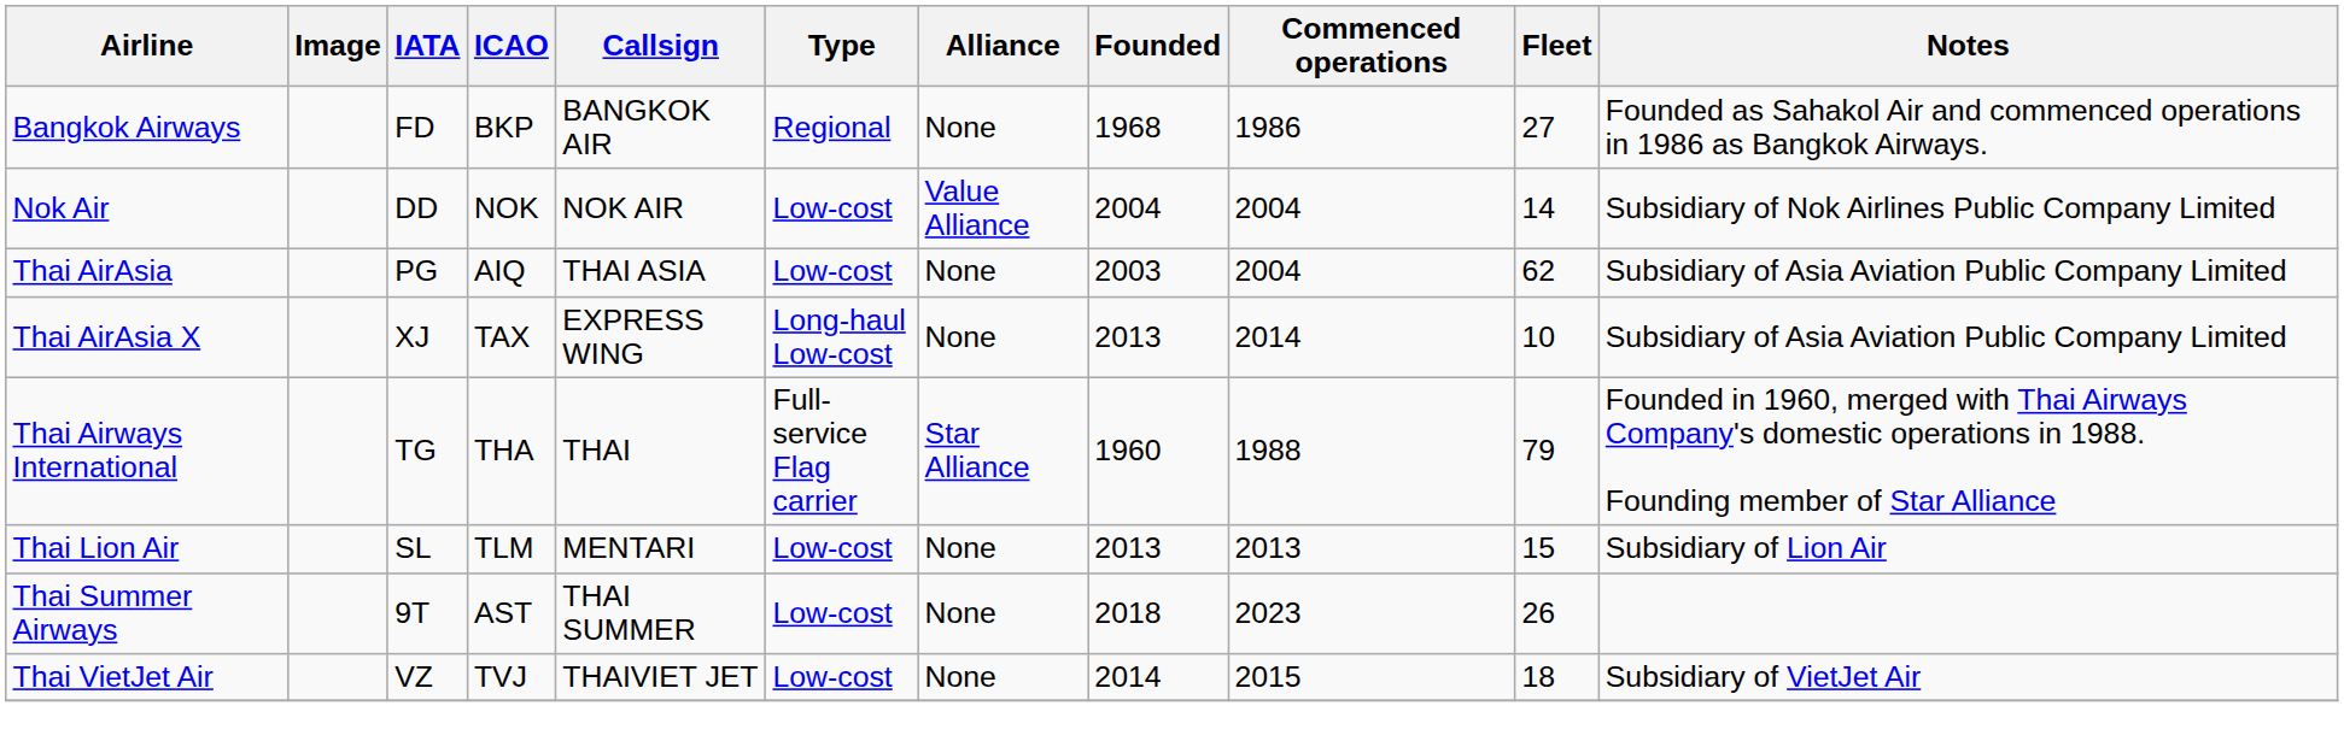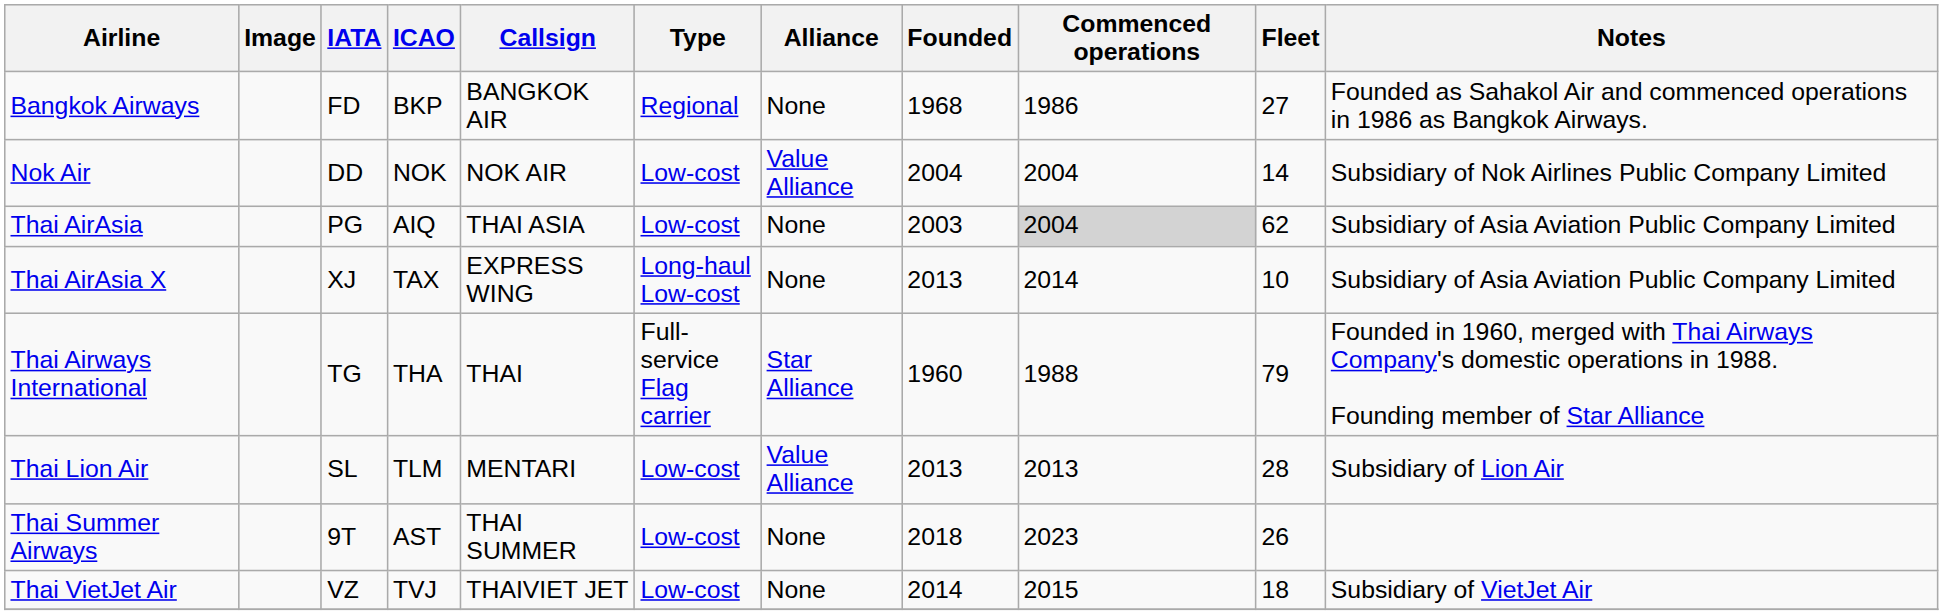Thai AirAsia | Commenced operations: no background -> lightgrey background
Thai Lion Air | Alliance: None -> Value Alliance
Thai Lion Air | Fleet: 15 -> 28
